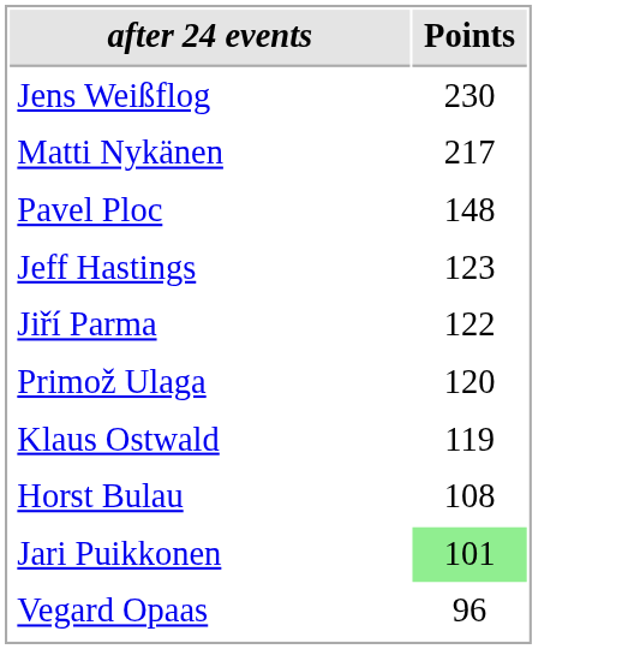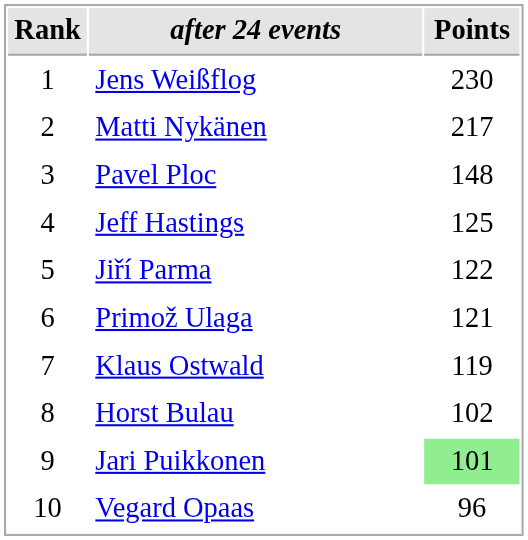+ column: Rank | 1 | 2 | 3 | 4 | 5 | 6 | 7 | 8 | 9 | 10
Jeff Hastings | Points: 123 -> 125
Primož Ulaga | Points: 120 -> 121
Horst Bulau | Points: 108 -> 102
